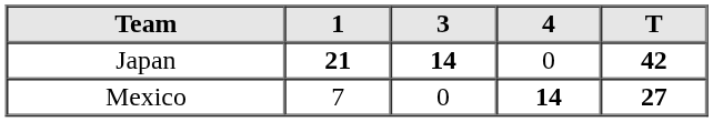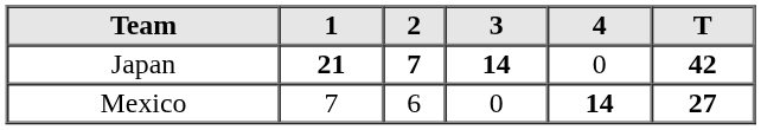+ column: 2 | 7 | 6
